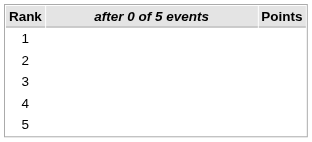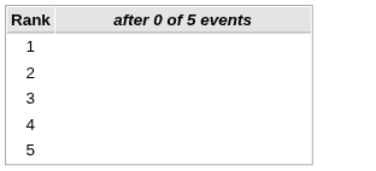- column: Points
